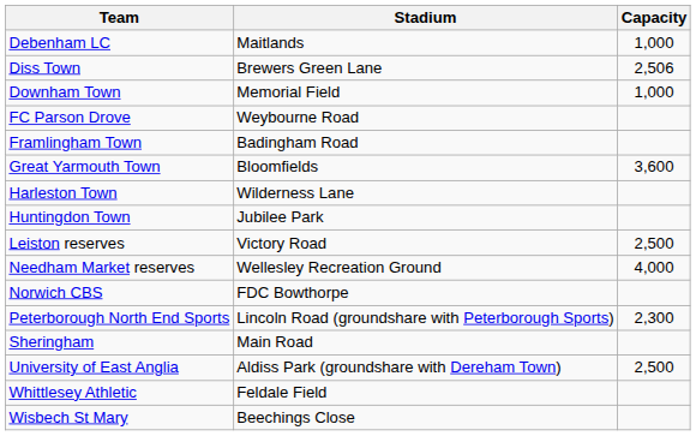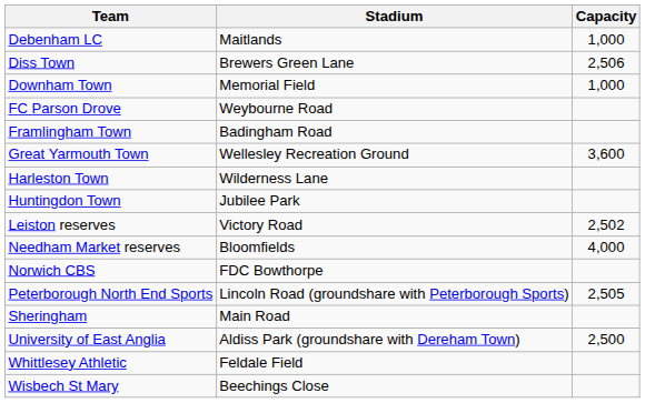Great Yarmouth Town | Stadium: Bloomfields -> Wellesley Recreation Ground
Leiston reserves | Capacity: 2,500 -> 2,502
Needham Market reserves | Stadium: Wellesley Recreation Ground -> Bloomfields
Peterborough North End Sports | Capacity: 2,300 -> 2,505
